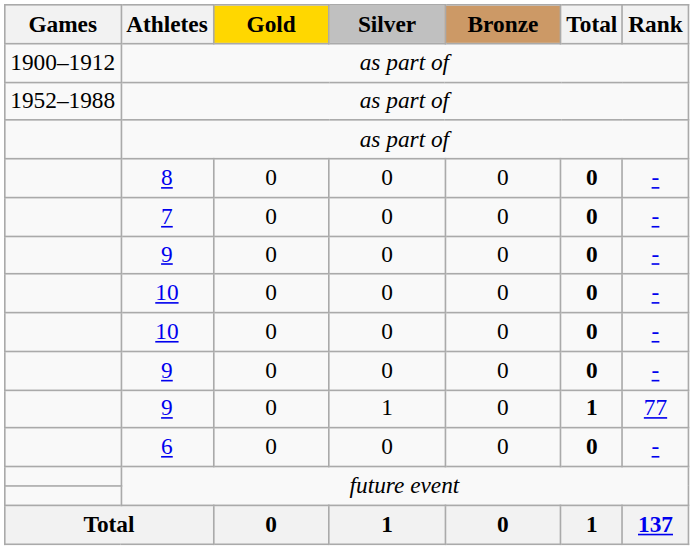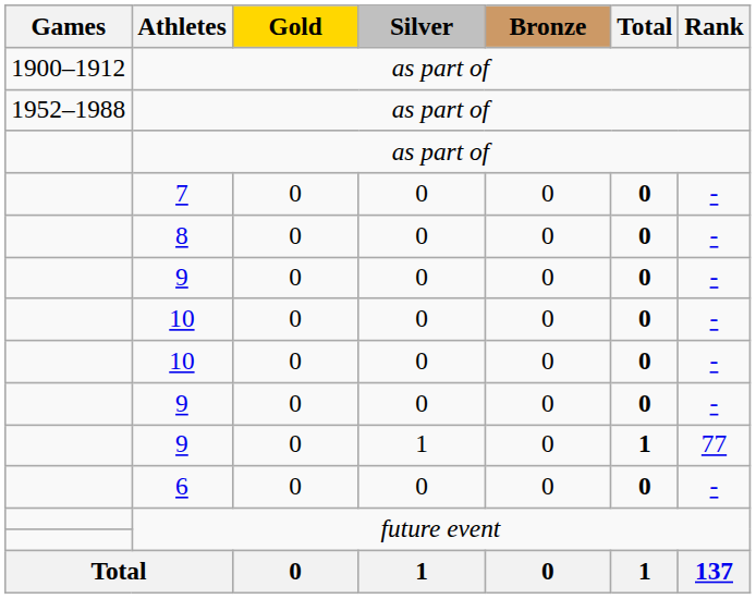rows swapped: 7 <-> 8
